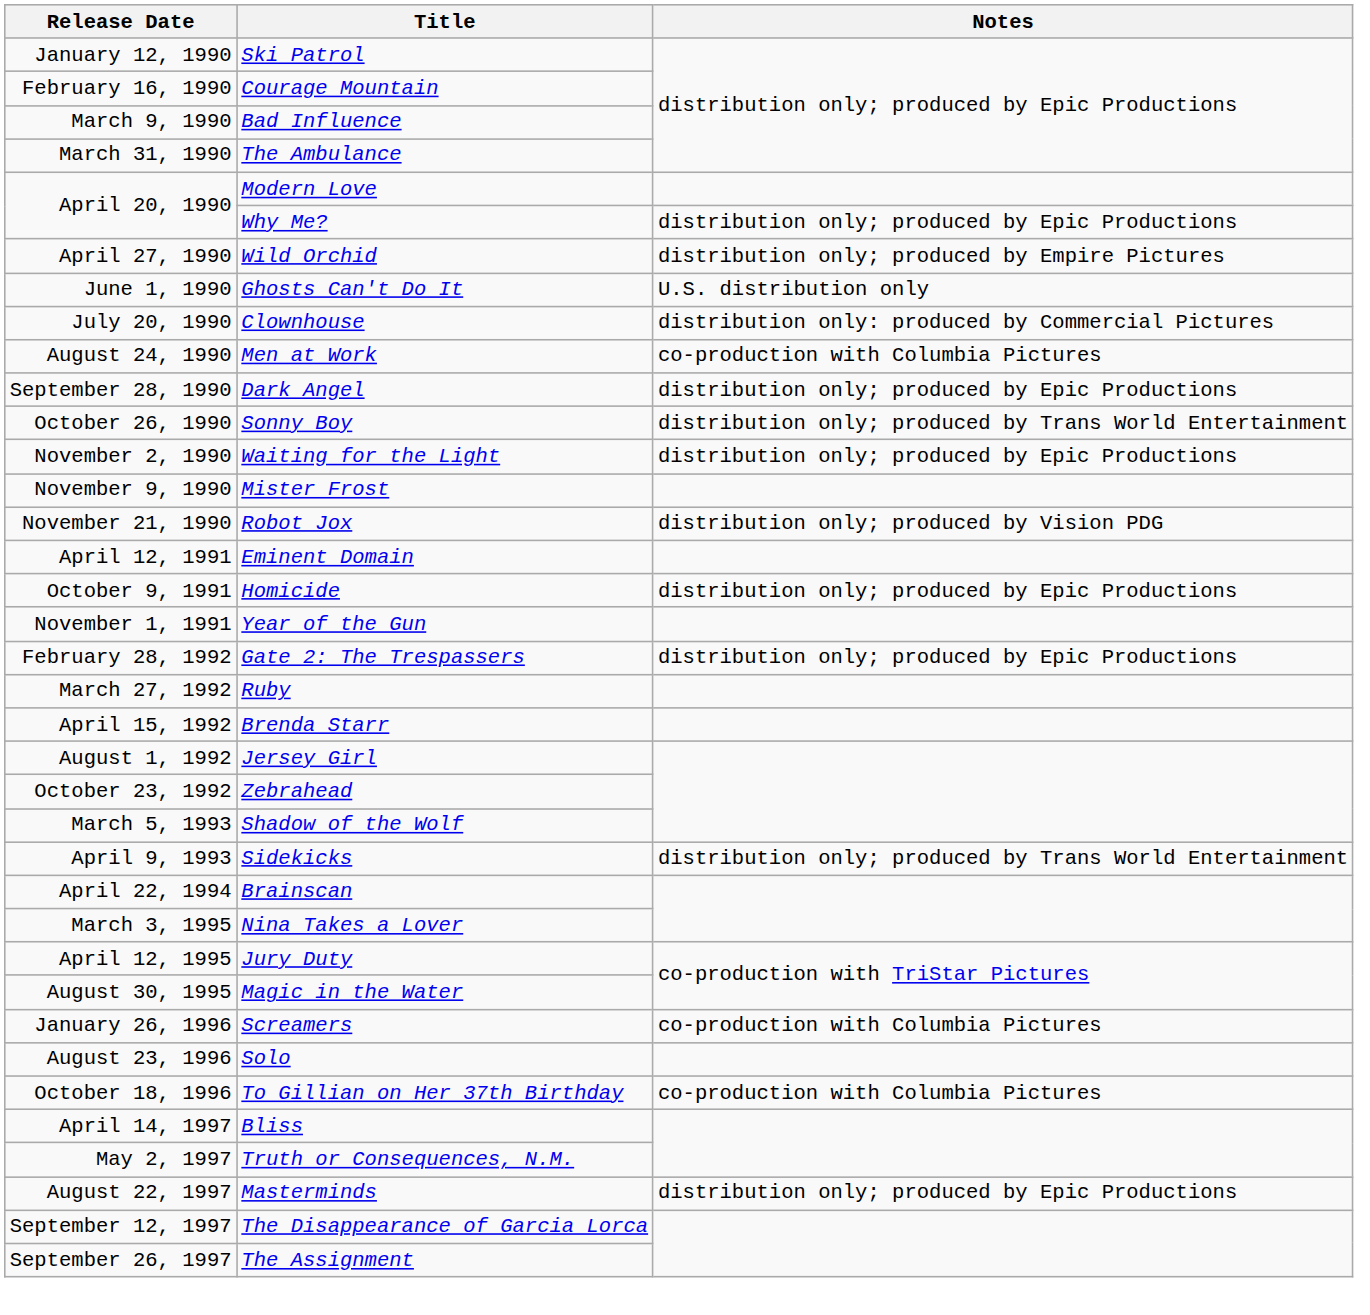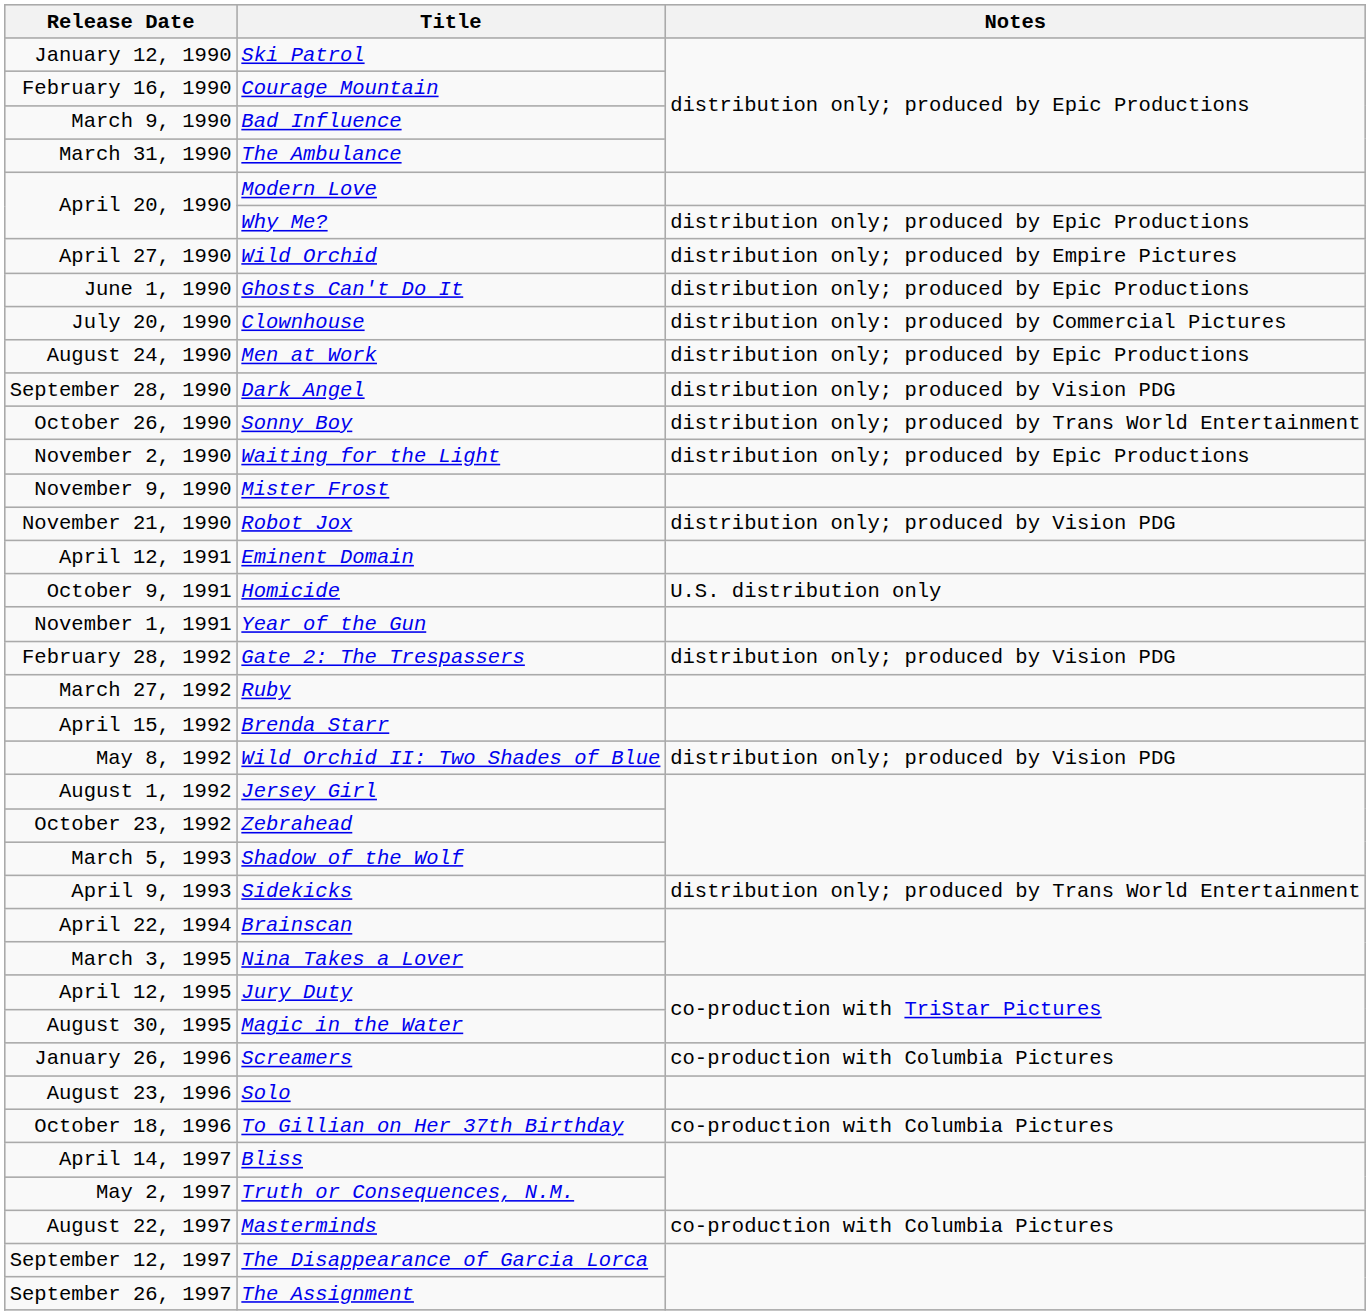Ghosts Can't Do It | Notes: U.S. distribution only -> distribution only; produced by Epic Productions
Men at Work | Notes: co-production with Columbia Pictures -> distribution only; produced by Epic Productions
Dark Angel | Notes: distribution only; produced by Epic Productions -> distribution only; produced by Vision PDG
Homicide | Notes: distribution only; produced by Epic Productions -> U.S. distribution only
Gate 2: The Trespassers | Notes: distribution only; produced by Epic Productions -> distribution only; produced by Vision PDG
+ row: May 8, 1992 | Wild Orchid II: Two Shades of Blue | distribution only; produced by Vision PDG
Masterminds | Notes: distribution only; produced by Epic Productions -> co-production with Columbia Pictures
